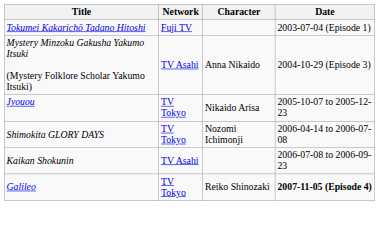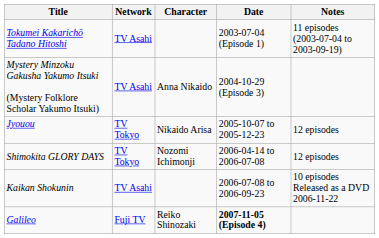+ column: Notes | 11 episodes (2003-07-04 to 2003-09-19) | 12 episodes | 12 episodes | 10 episodes Released as a DVD 2006-11-22
Tokumei Kakarichō Tadano Hitoshi | Network: Fuji TV -> TV Asahi
Galileo | Network: TV Tokyo -> Fuji TV
